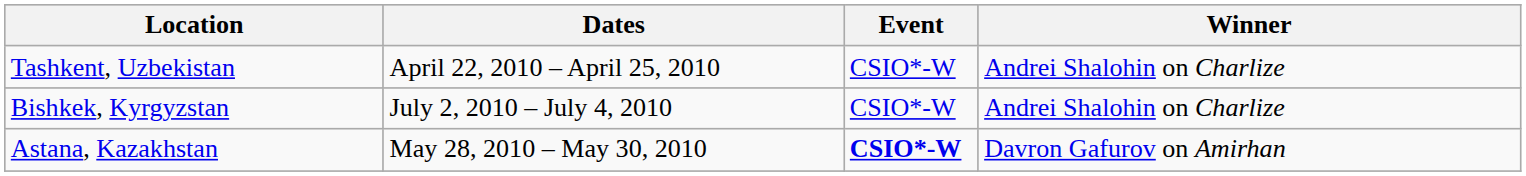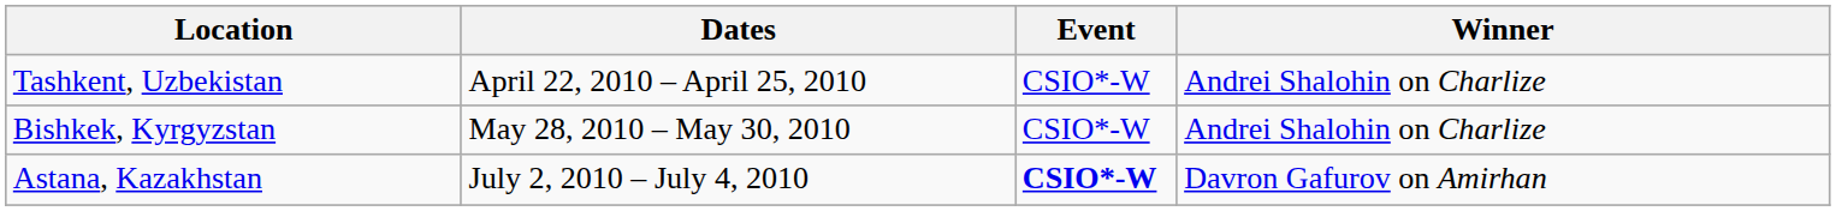Bishkek, Kyrgyzstan | Dates: July 2, 2010 – July 4, 2010 -> May 28, 2010 – May 30, 2010
Astana, Kazakhstan | Dates: May 28, 2010 – May 30, 2010 -> July 2, 2010 – July 4, 2010
